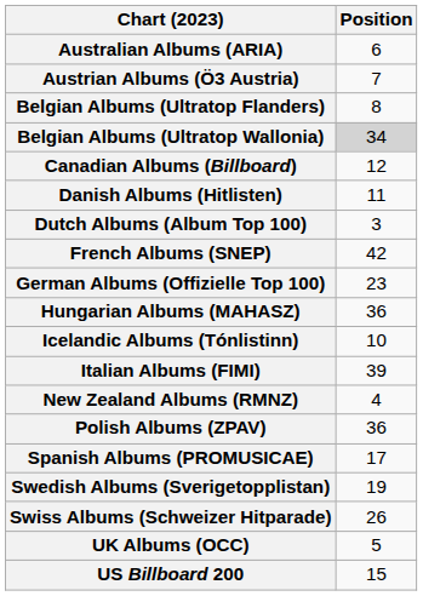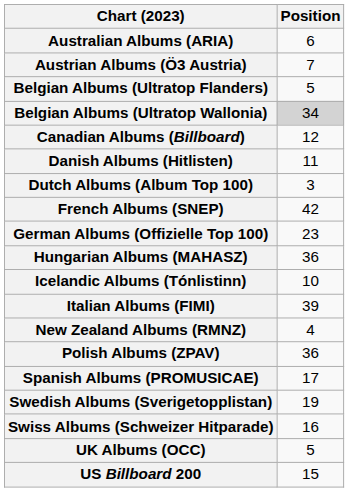Belgian Albums (Ultratop Flanders) | Position: 8 -> 5
Swiss Albums (Schweizer Hitparade) | Position: 26 -> 16
